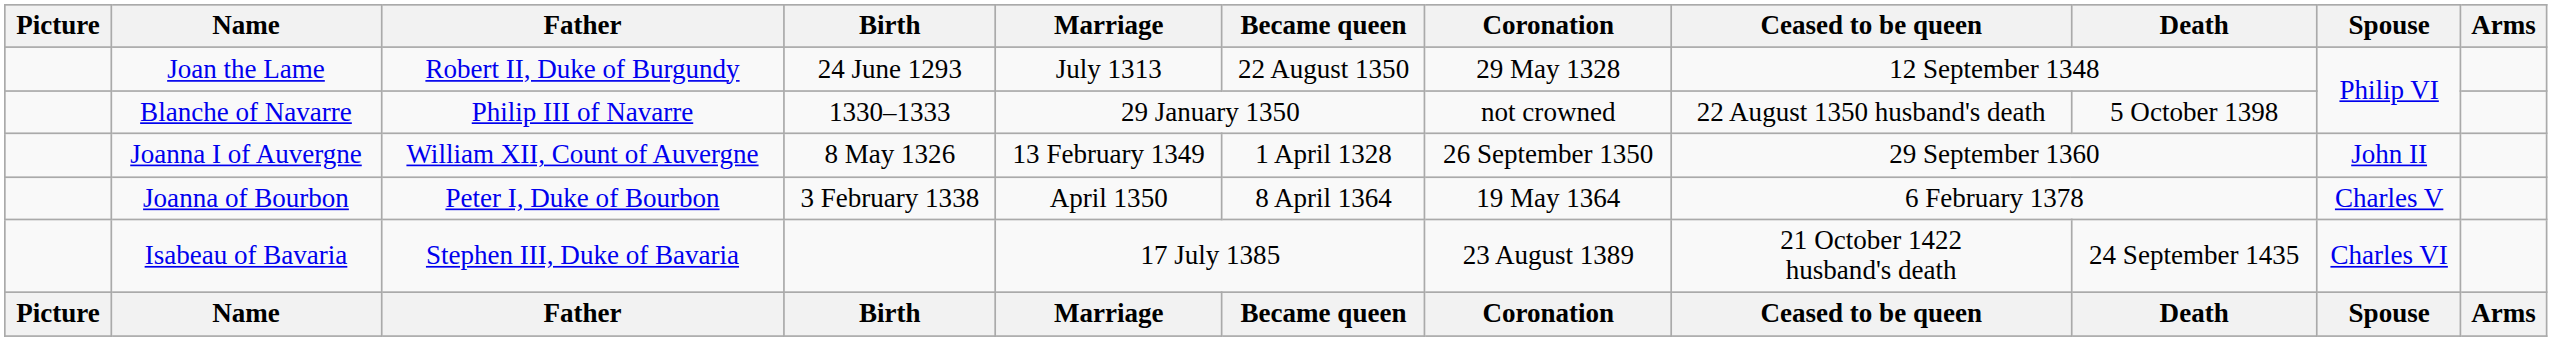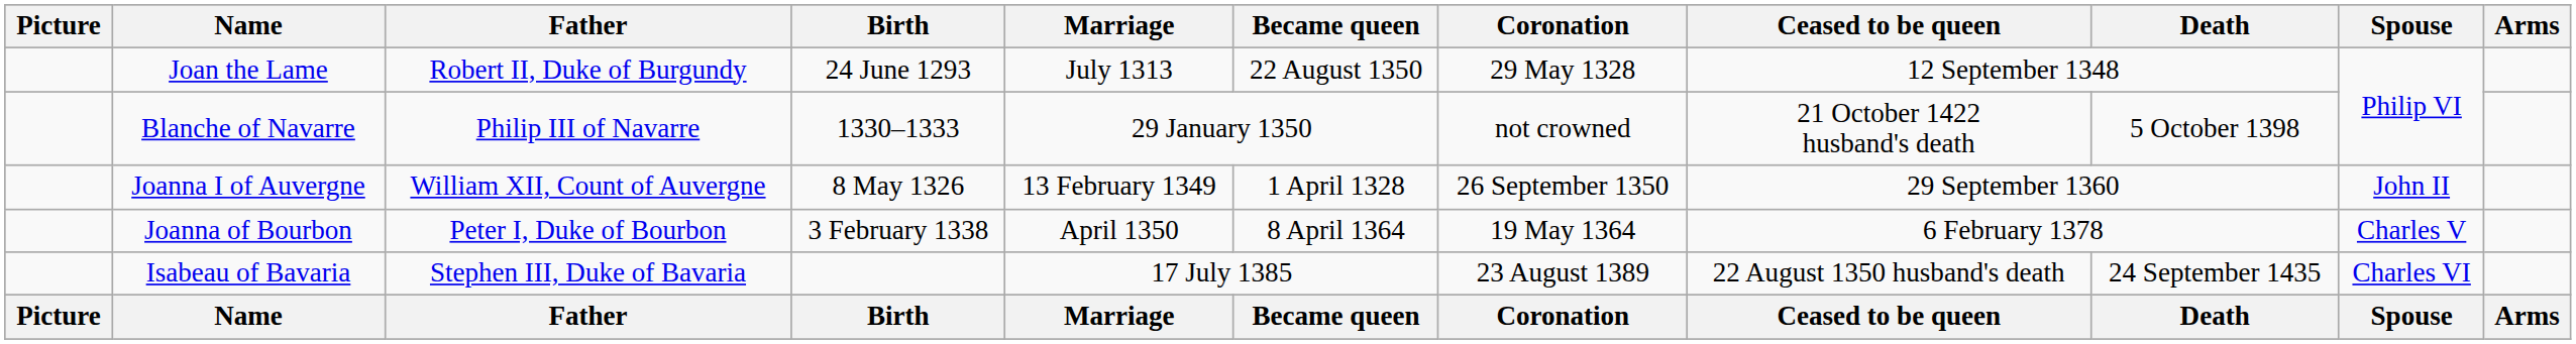Blanche of Navarre | Ceased to be queen: 22 August 1350 husband's death -> 21 October 1422 husband's death
Isabeau of Bavaria | Ceased to be queen: 21 October 1422 husband's death -> 22 August 1350 husband's death
